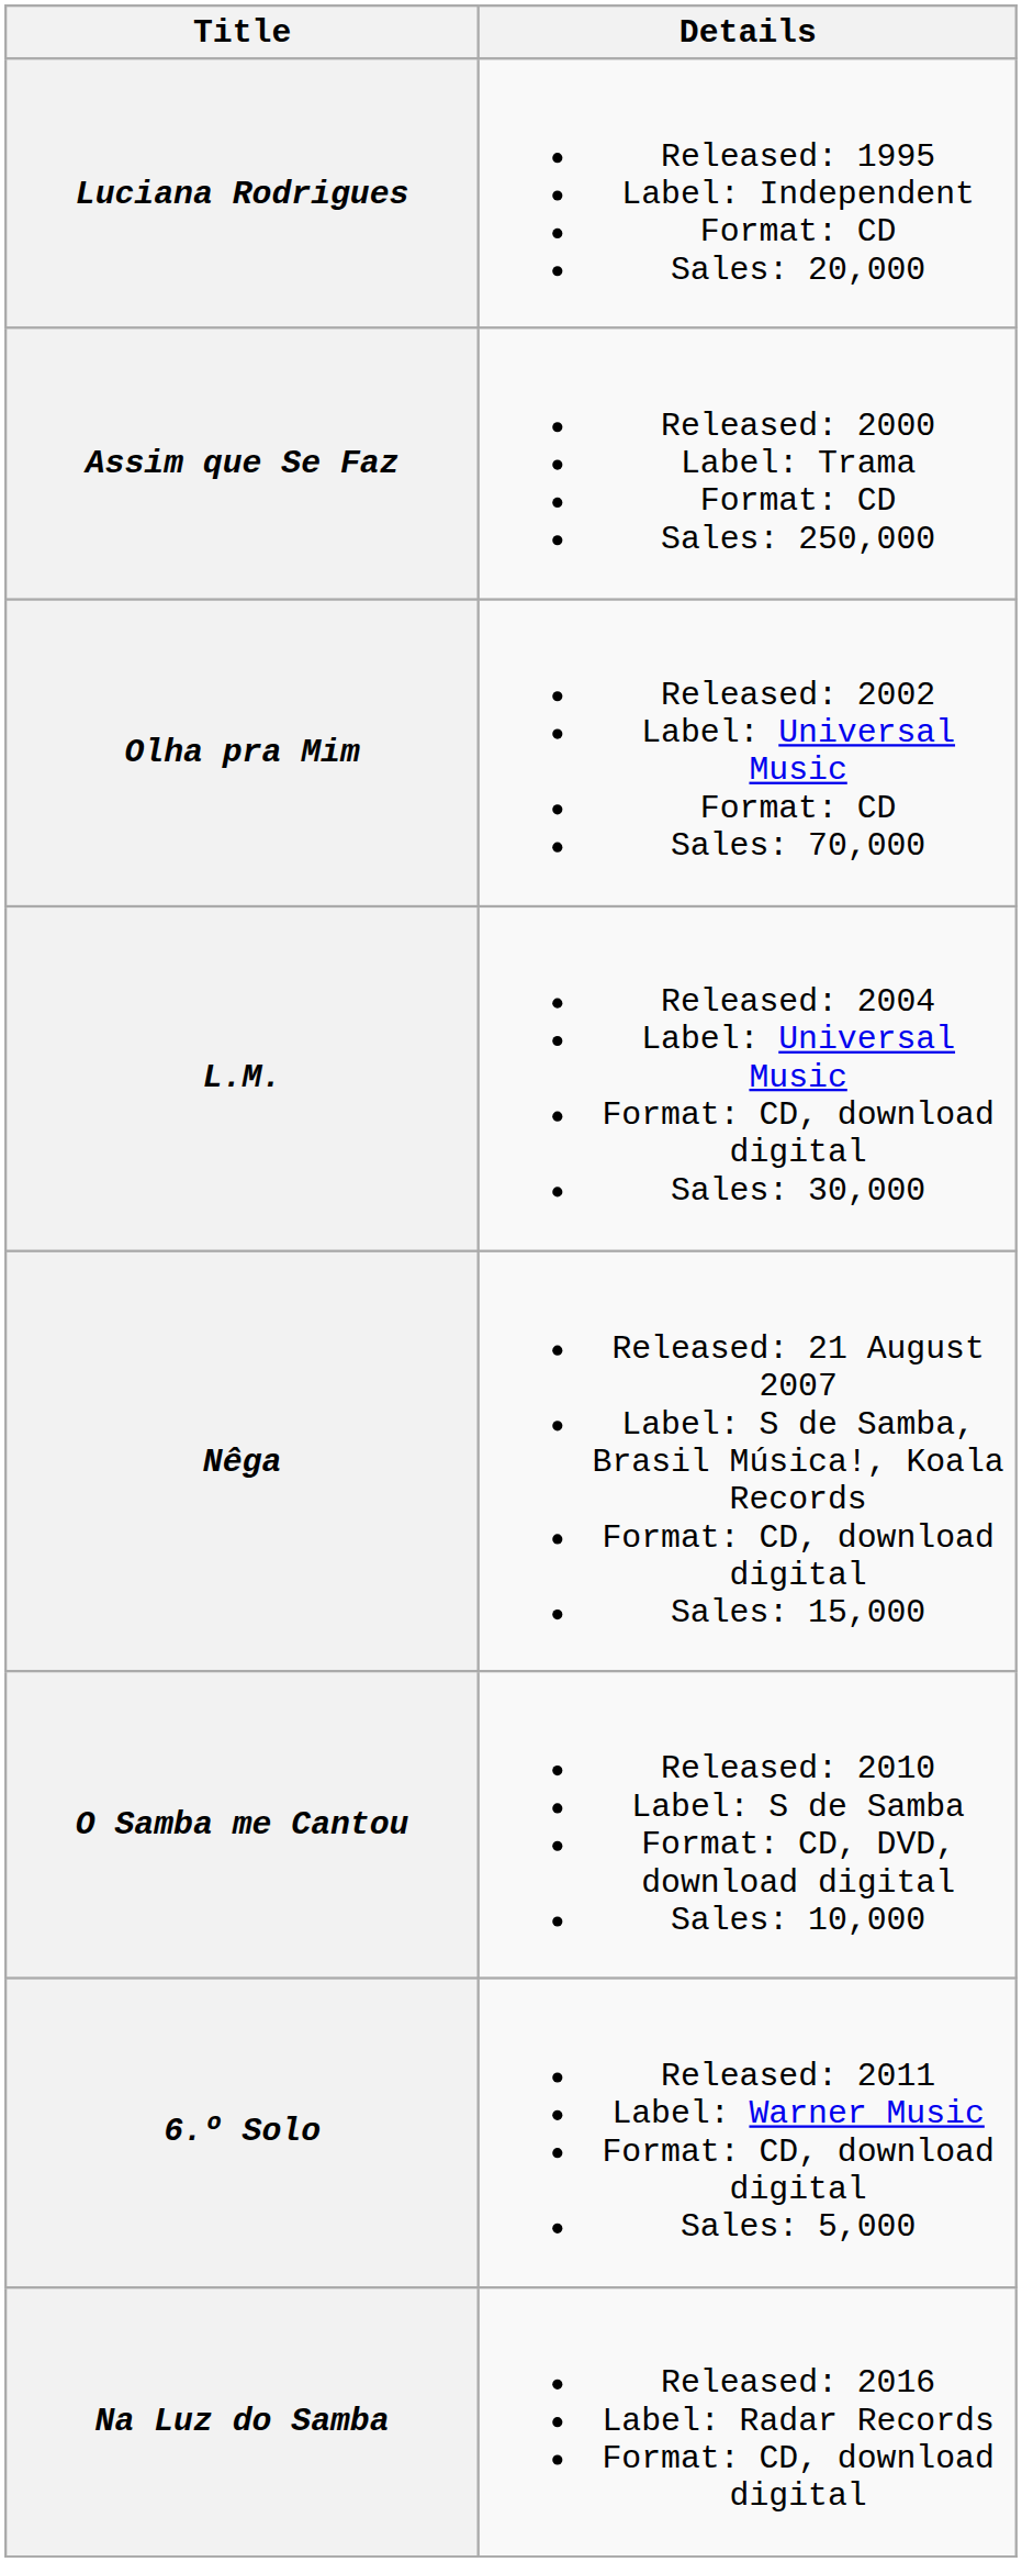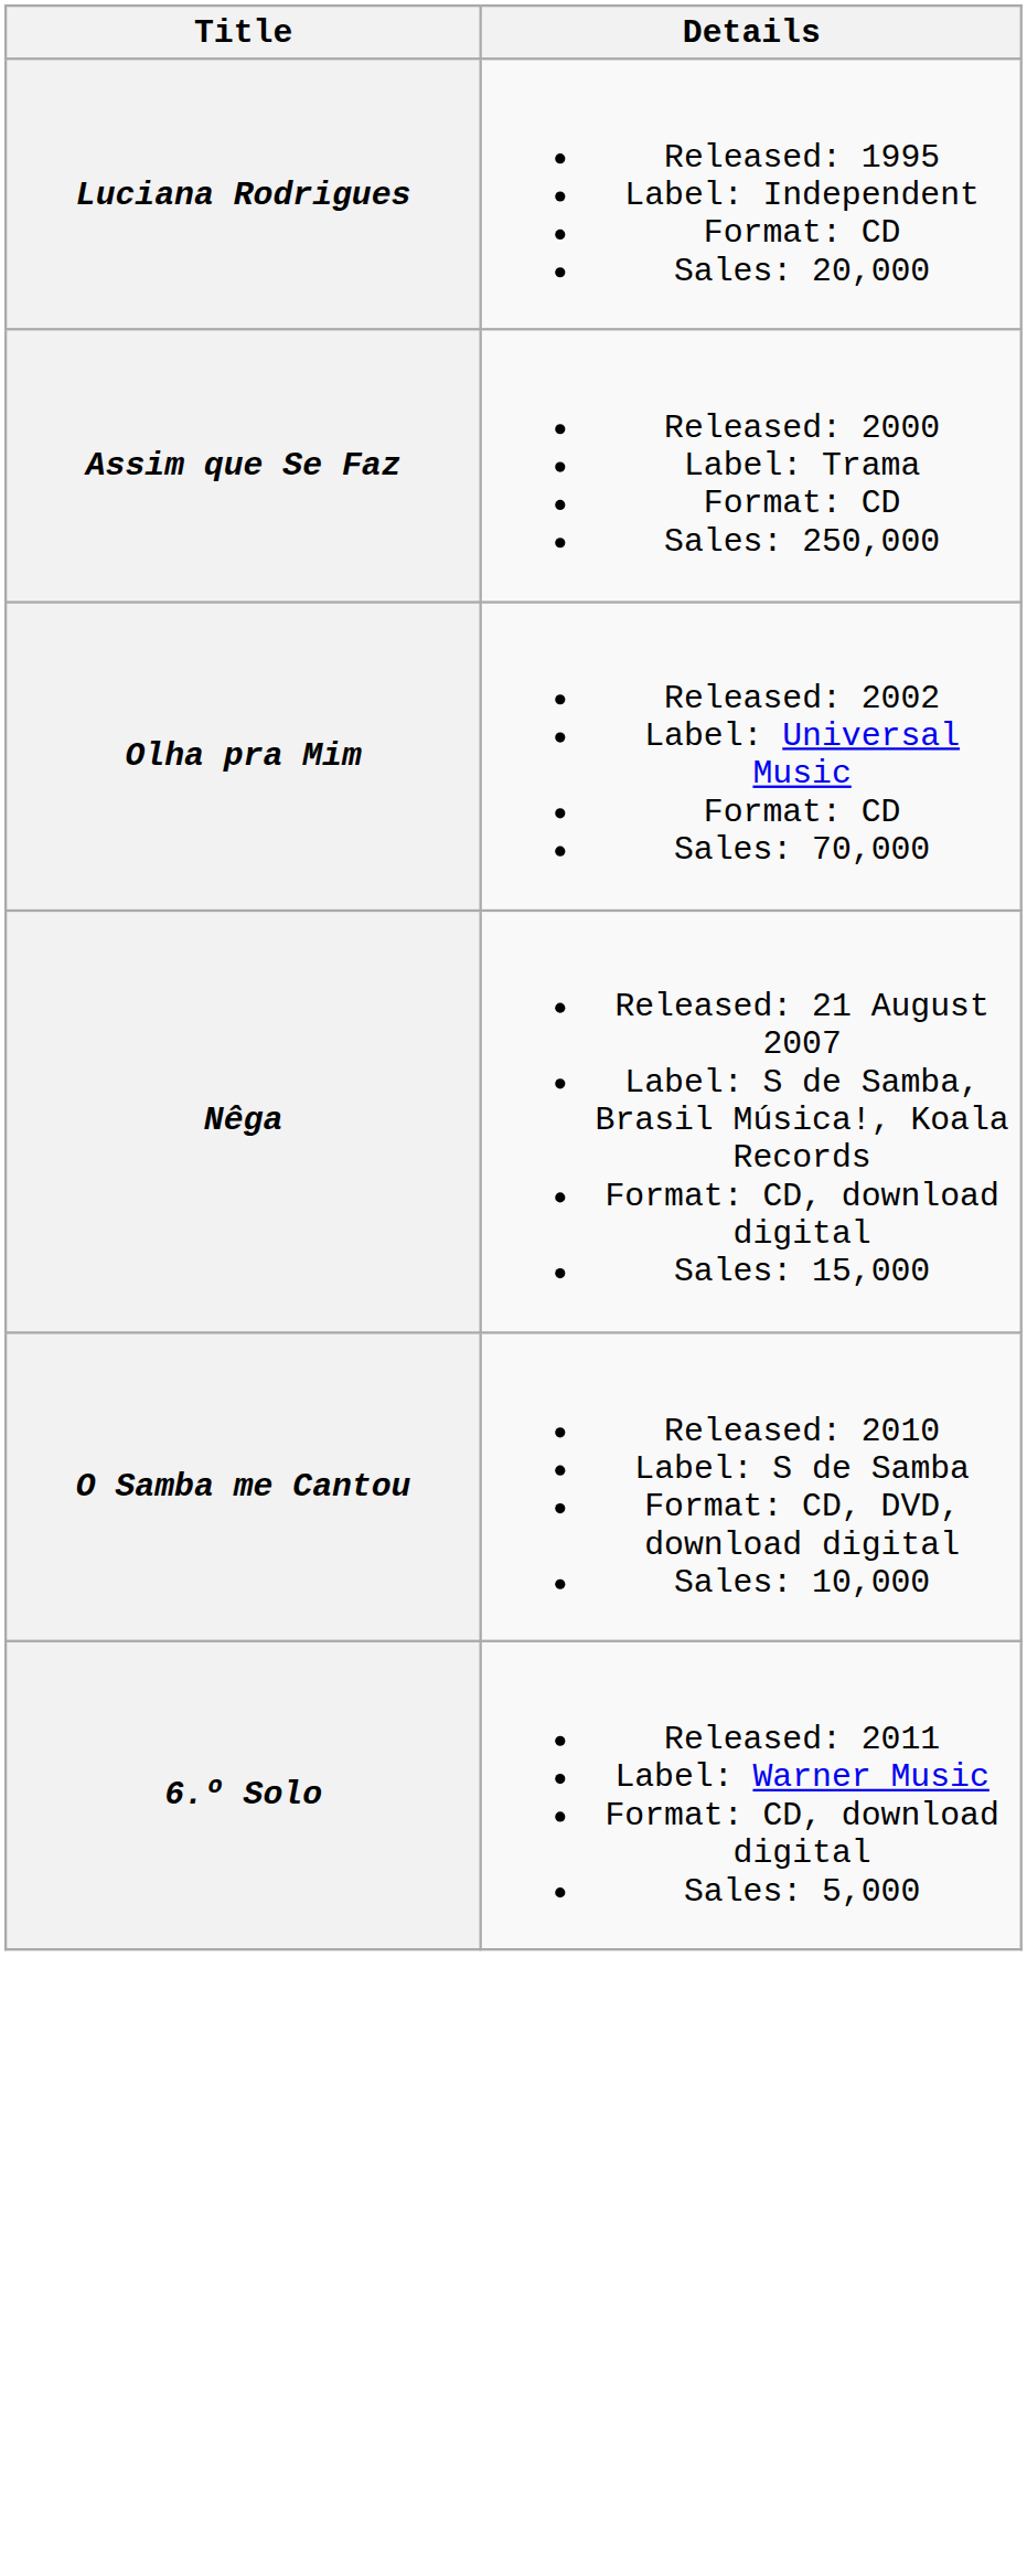- row: L.M. | Released: 2004 Label: Universal Music Format: CD, download digital Sales: 30,000
- row: Na Luz do Samba | Released: 2016 Label: Radar Records Format: CD, download digital
